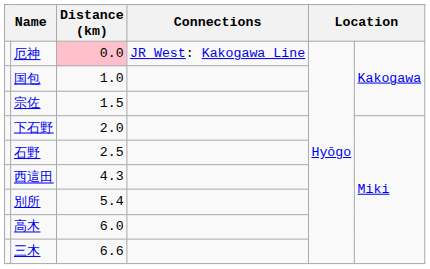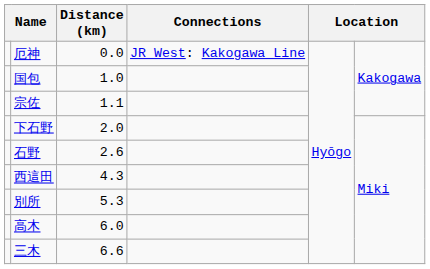厄神 | Distance (km): pink background -> no background
宗佐 | Distance (km): 1.5 -> 1.1
石野 | Distance (km): 2.5 -> 2.6
別所 | Distance (km): 5.4 -> 5.3
